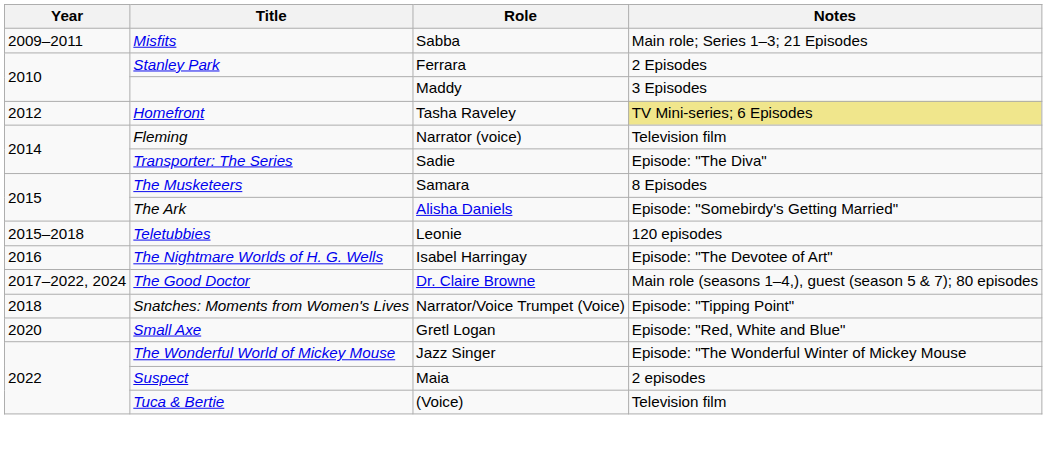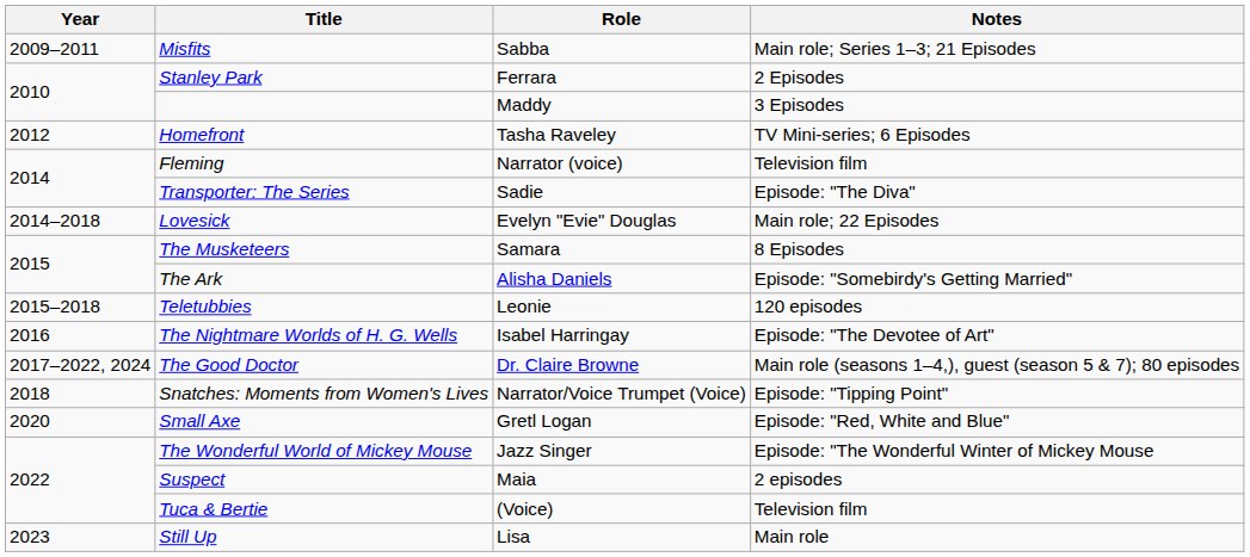Homefront | Notes: khaki background -> no background
+ row: 2014–2018 | Lovesick | Evelyn "Evie" Douglas | Main role; 22 Episodes
+ row: 2023 | Still Up | Lisa | Main role
